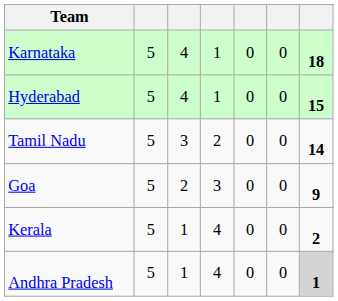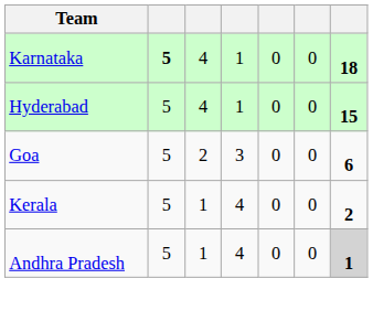Karnataka | column 2: normal -> bold
- row: Tamil Nadu | 5 | 3 | 2 | 0 | 0 | 14
Goa | column 7: 9 -> 6
